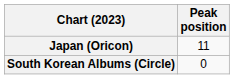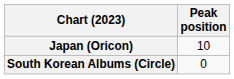Japan (Oricon) | Peak position: 11 -> 10
